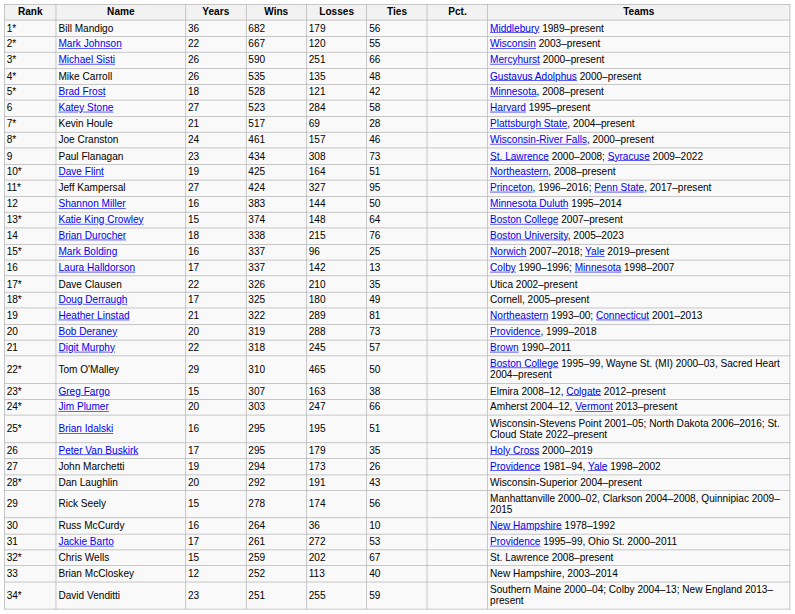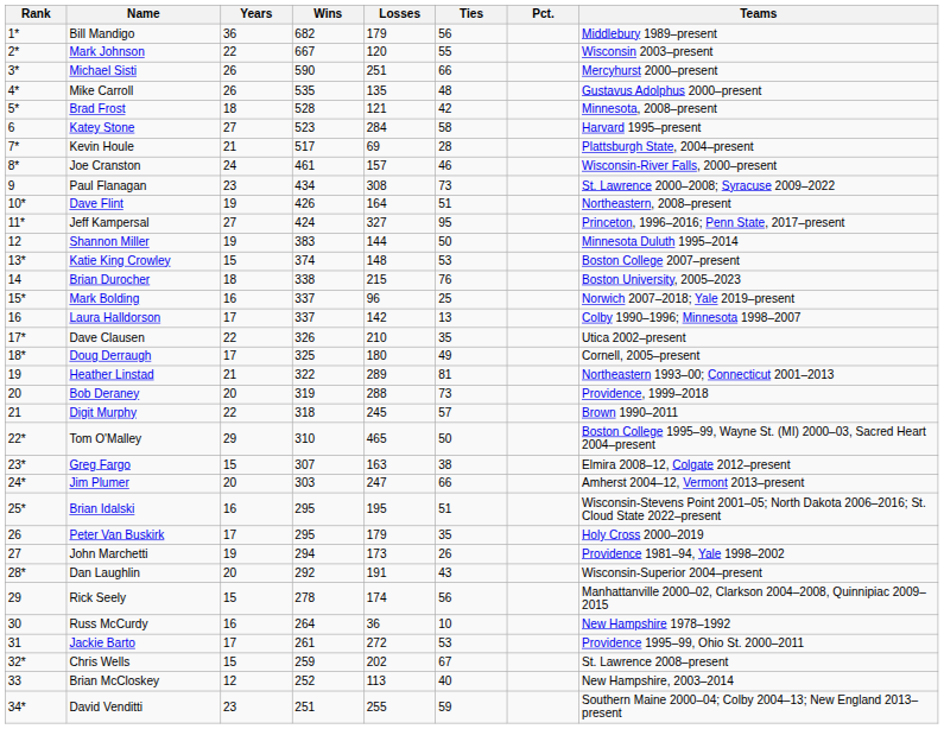Dave Flint | Wins: 425 -> 426
Shannon Miller | Years: 16 -> 19
Katie King Crowley | Ties: 64 -> 53
